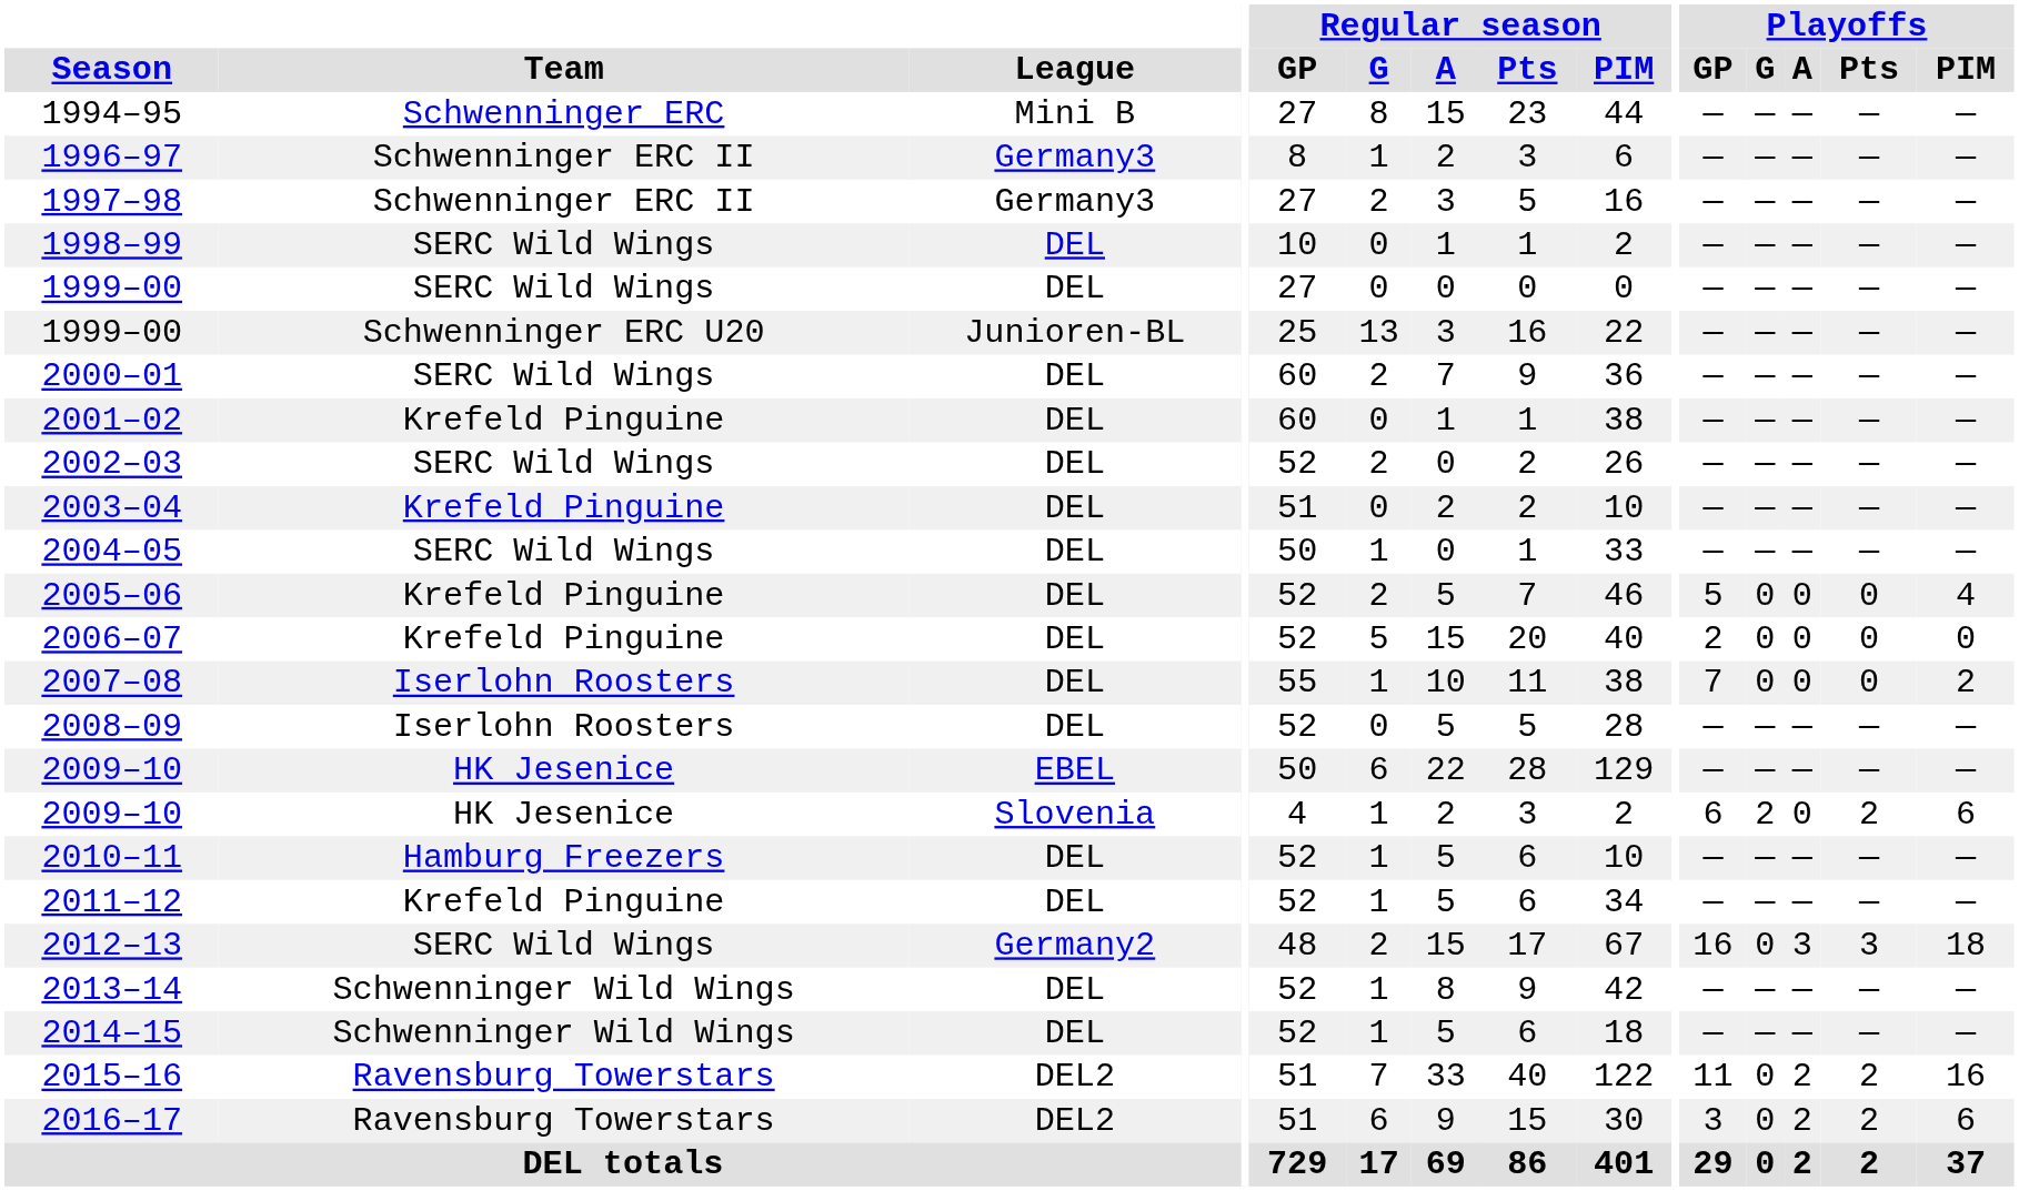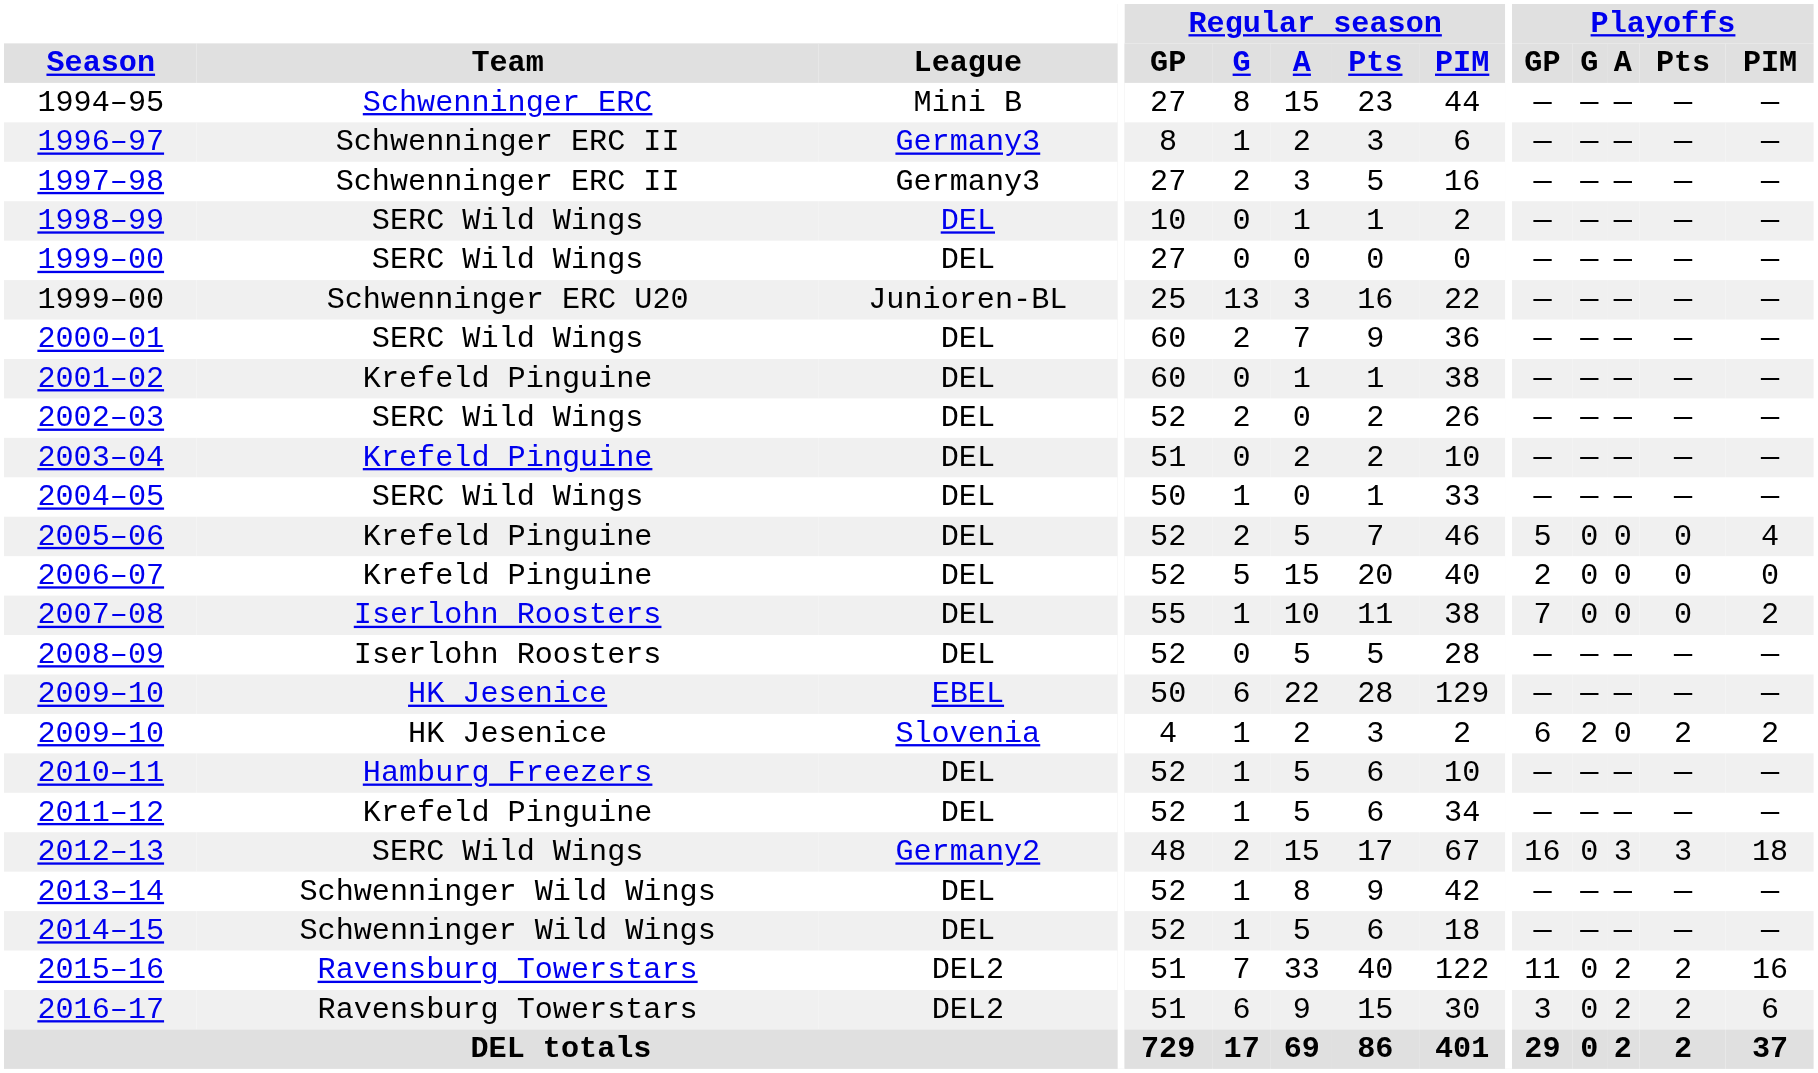2009–10 / Slovenia | Playoffs / PIM: 6 -> 2
